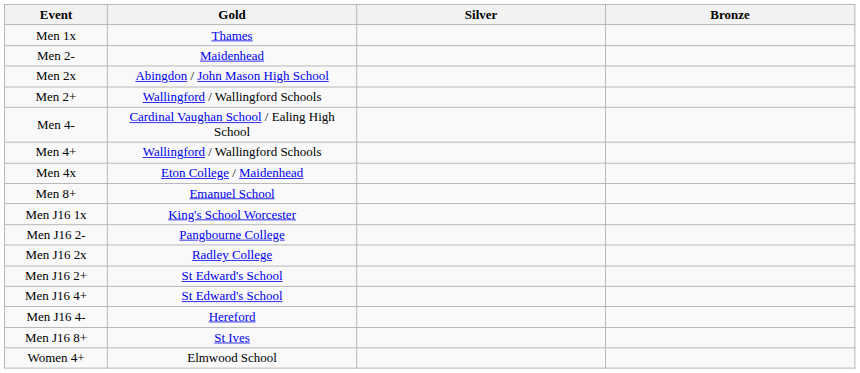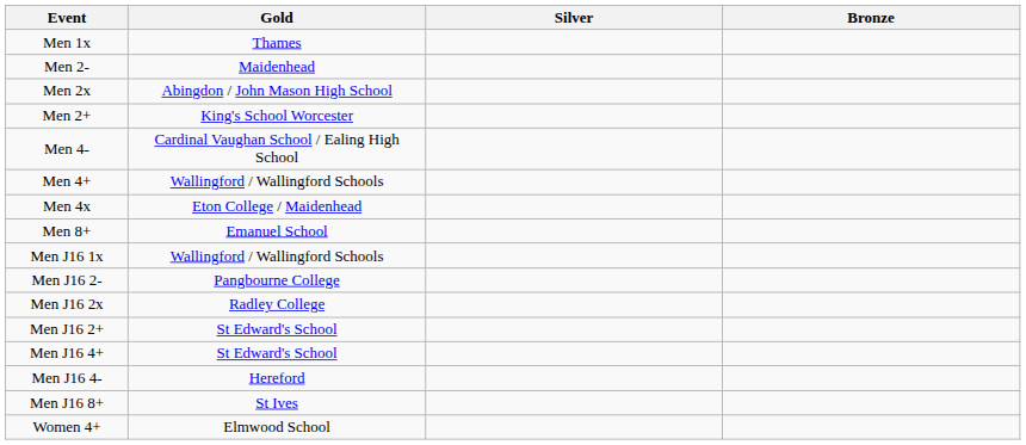Men 2+ | Gold: Wallingford / Wallingford Schools -> King's School Worcester
Men J16 1x | Gold: King's School Worcester -> Wallingford / Wallingford Schools
